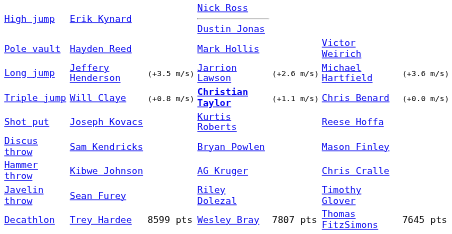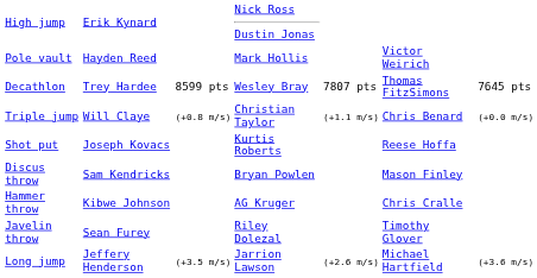rows swapped: Long jump <-> Decathlon
Triple jump | column 4: bold -> normal
